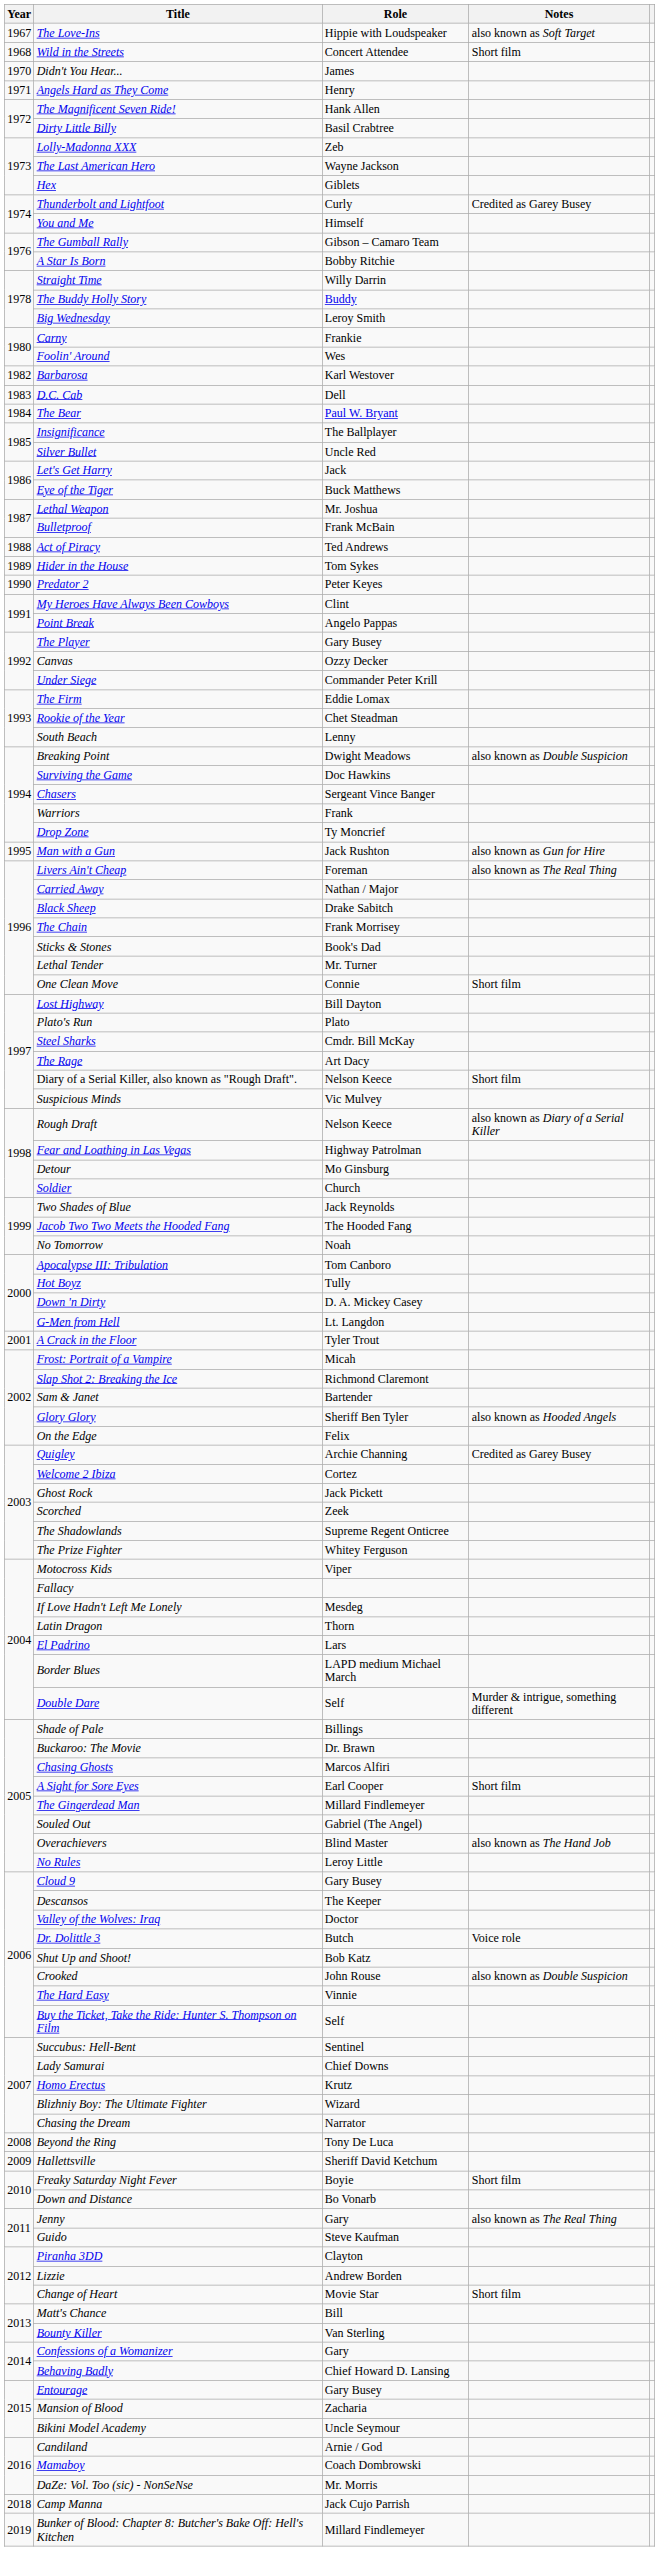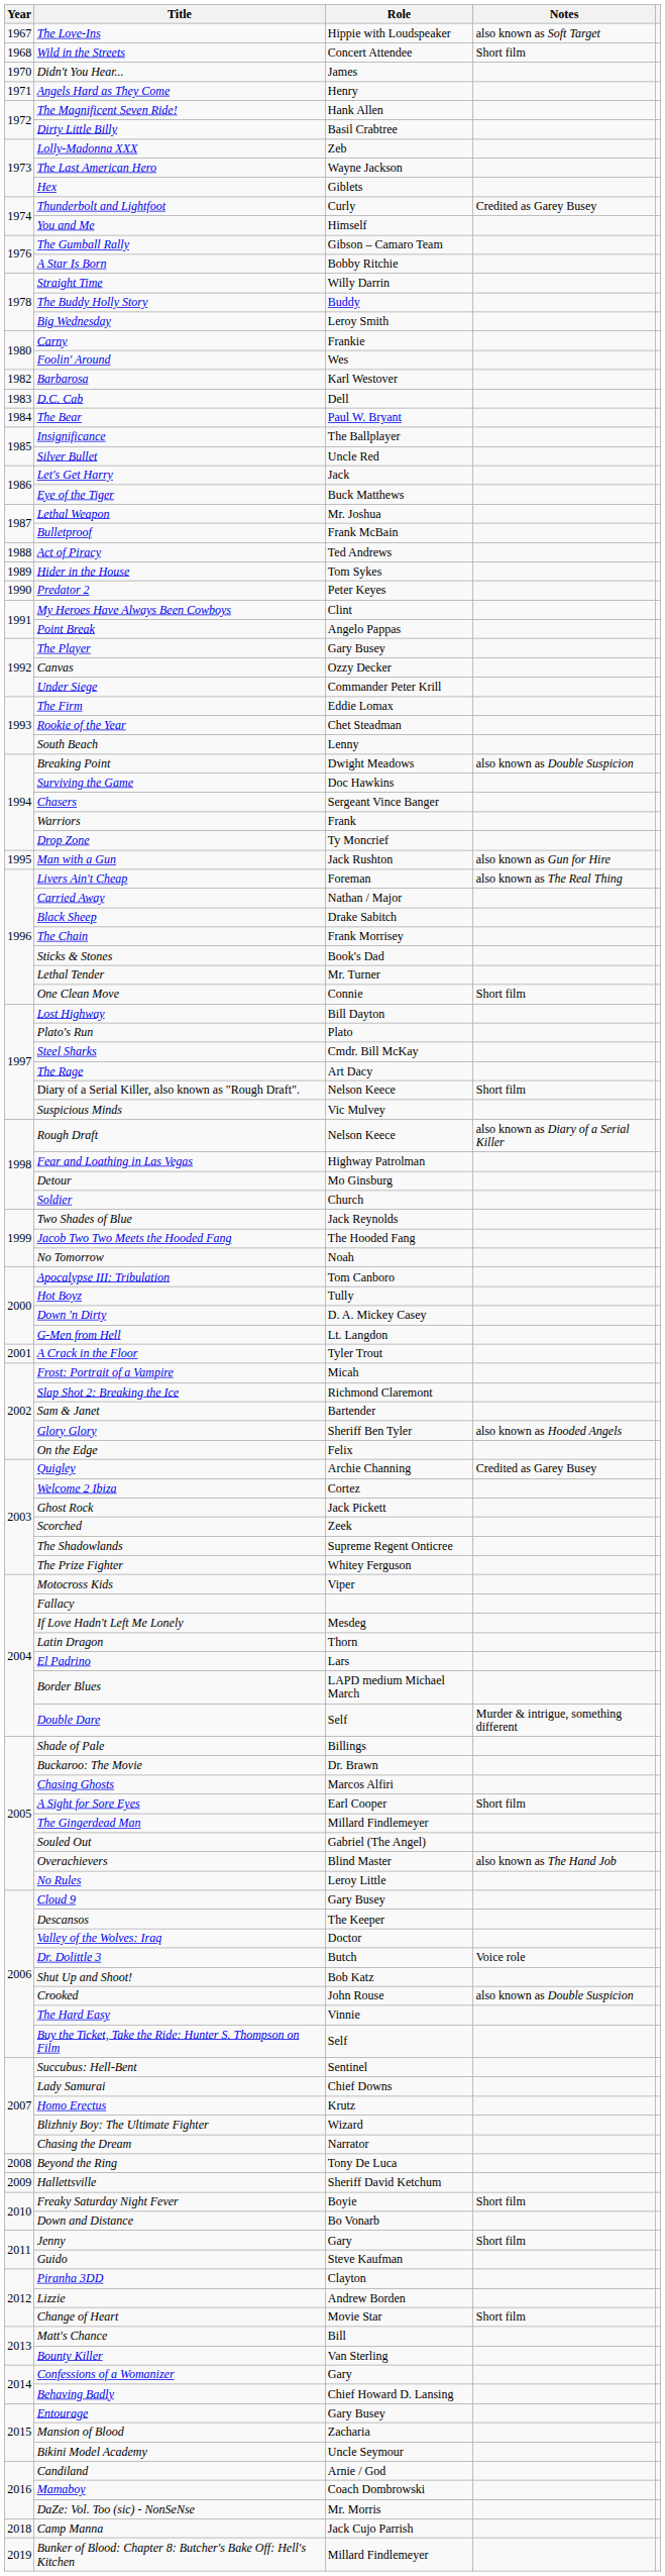Jenny | Notes: also known as The Real Thing -> Short film
